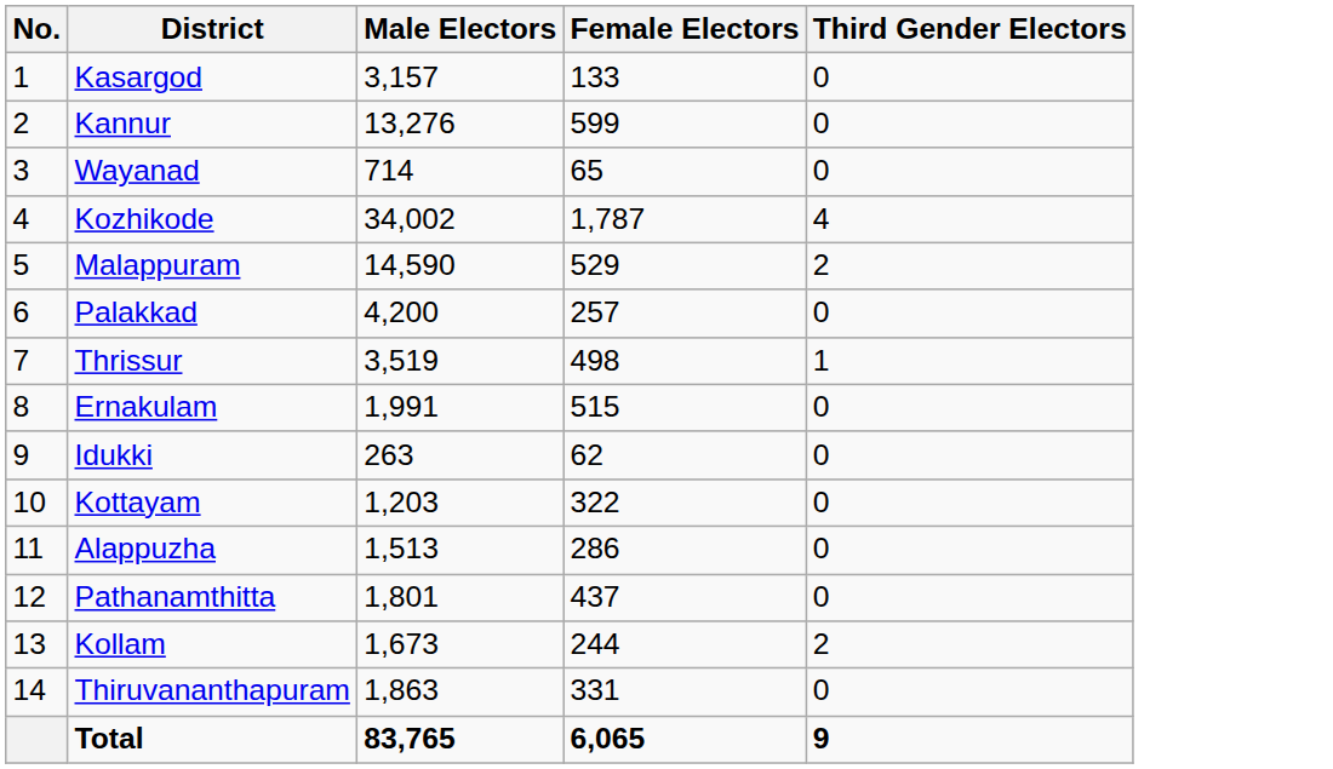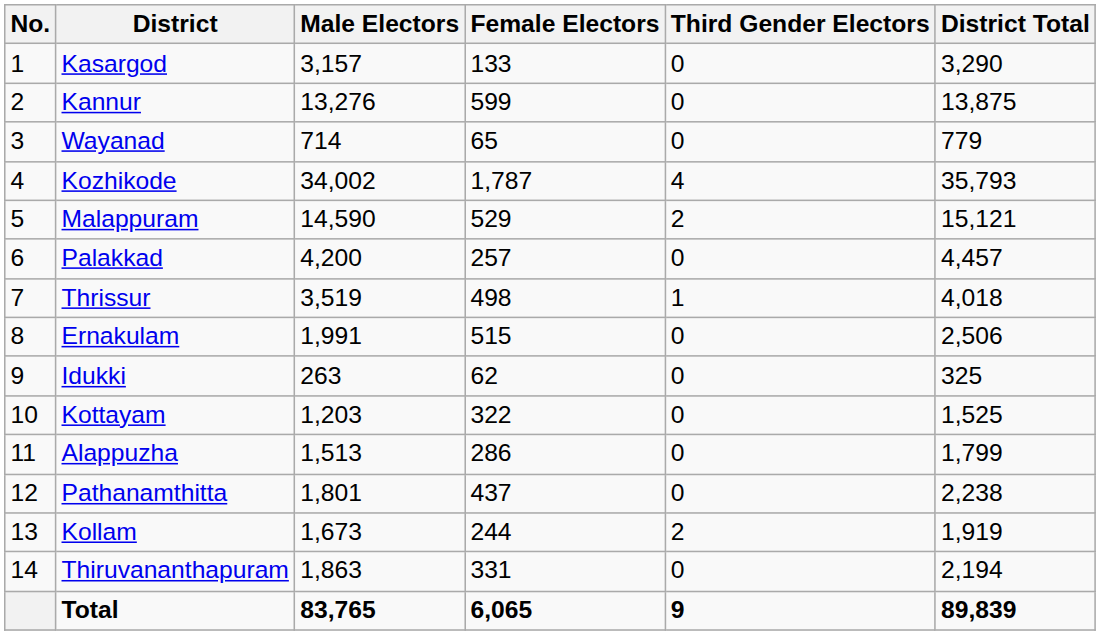+ column: District Total | 3,290 | 13,875 | 779 | 35,793 | 15,121 | 4,457 | 4,018 | 2,506 | 325 | 1,525 | 1,799 | 2,238 | 1,919 | 2,194 | 89,839
